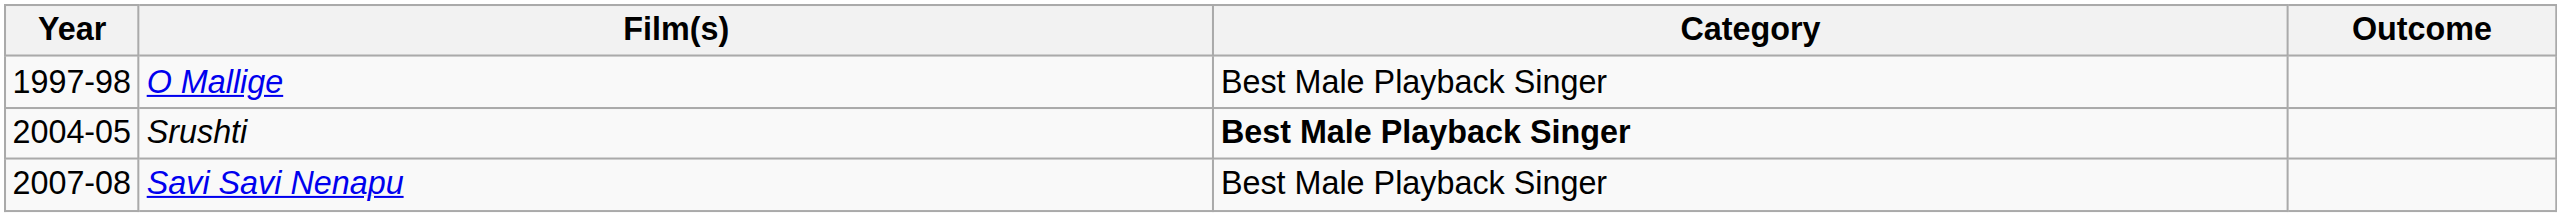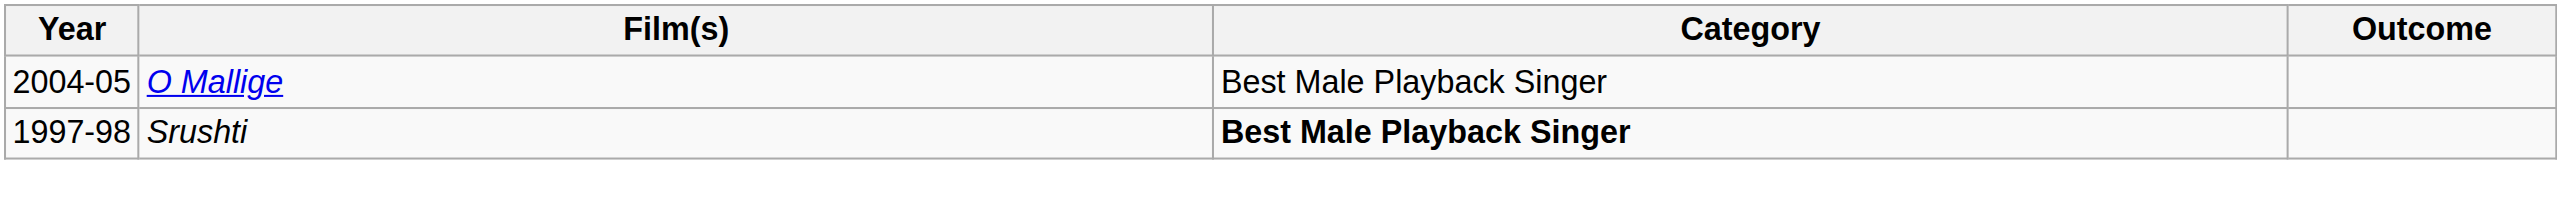O Mallige | Year: 1997-98 -> 2004-05
Srushti | Year: 2004-05 -> 1997-98
- row: 2007-08 | Savi Savi Nenapu | Best Male Playback Singer
